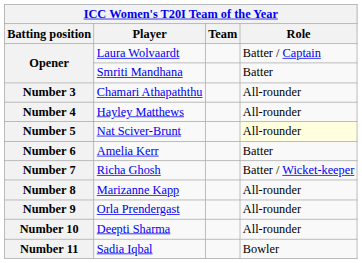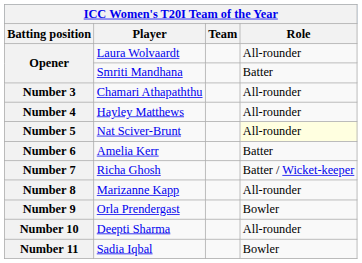Opener / Laura Wolvaardt | Role: Batter / Captain -> All-rounder
Number 9 | Role: All-rounder -> Bowler
